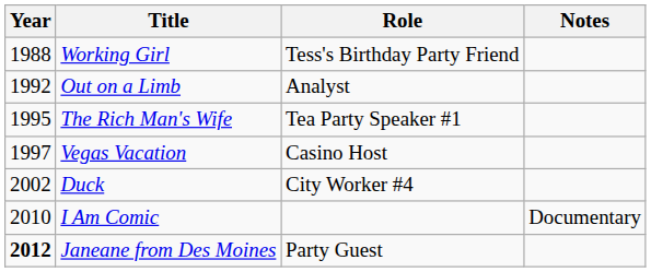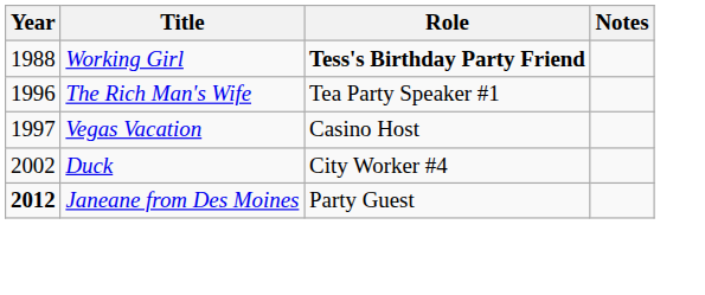Working Girl | Role: normal -> bold
- row: 1992 | Out on a Limb | Analyst
The Rich Man's Wife | Year: 1995 -> 1996
- row: 2010 | I Am Comic | Documentary
